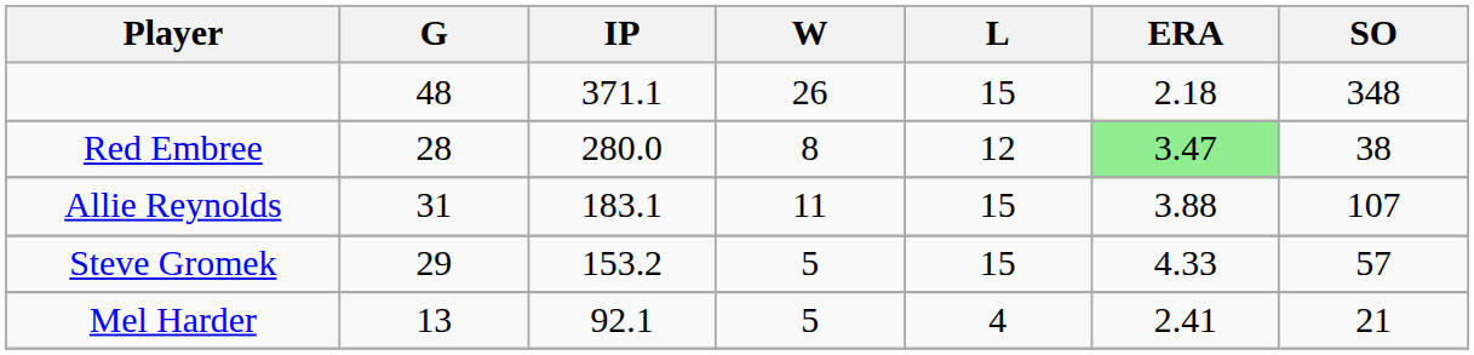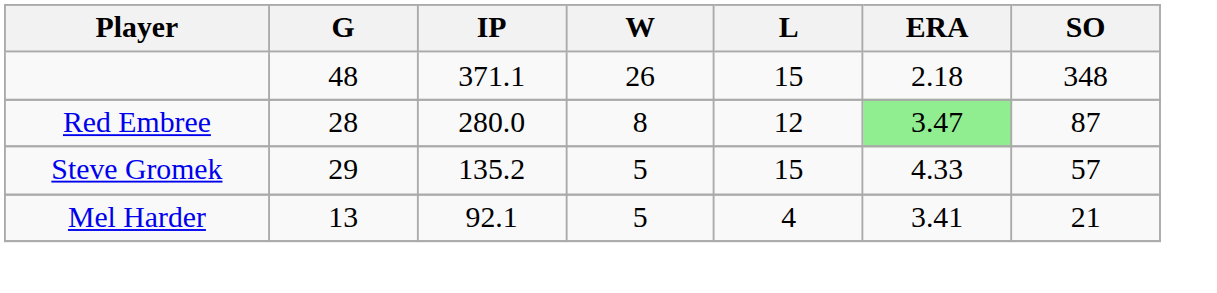Red Embree | SO: 38 -> 87
- row: Allie Reynolds | 31 | 183.1 | 11 | 15 | 3.88 | 107
Steve Gromek | IP: 153.2 -> 135.2
Mel Harder | ERA: 2.41 -> 3.41
